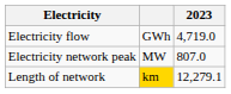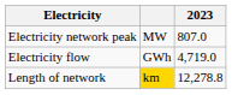rows swapped: Electricity flow <-> Electricity network peak
Length of network | 2023: 12,279.1 -> 12,278.8
